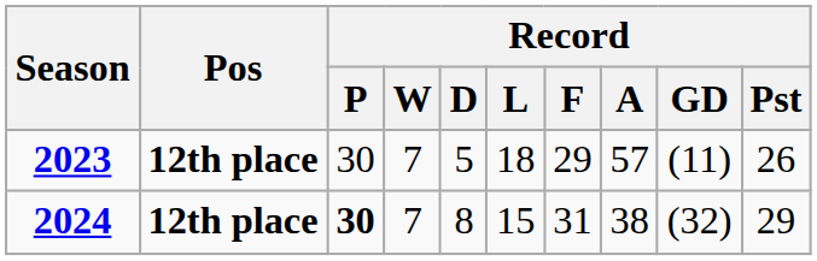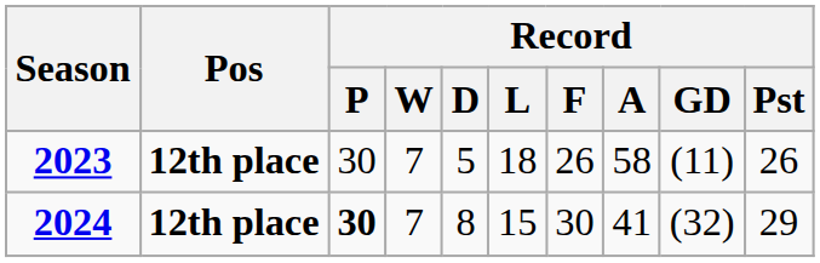2023 | Record / F: 29 -> 26
2023 | Record / A: 57 -> 58
2024 | Record / F: 31 -> 30
2024 | Record / A: 38 -> 41
